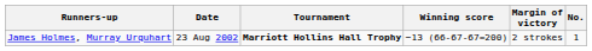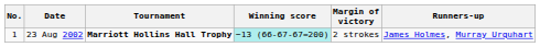columns swapped: No. <-> Runners-up
23 Aug 2002 | Winning score: no background -> paleturquoise background
